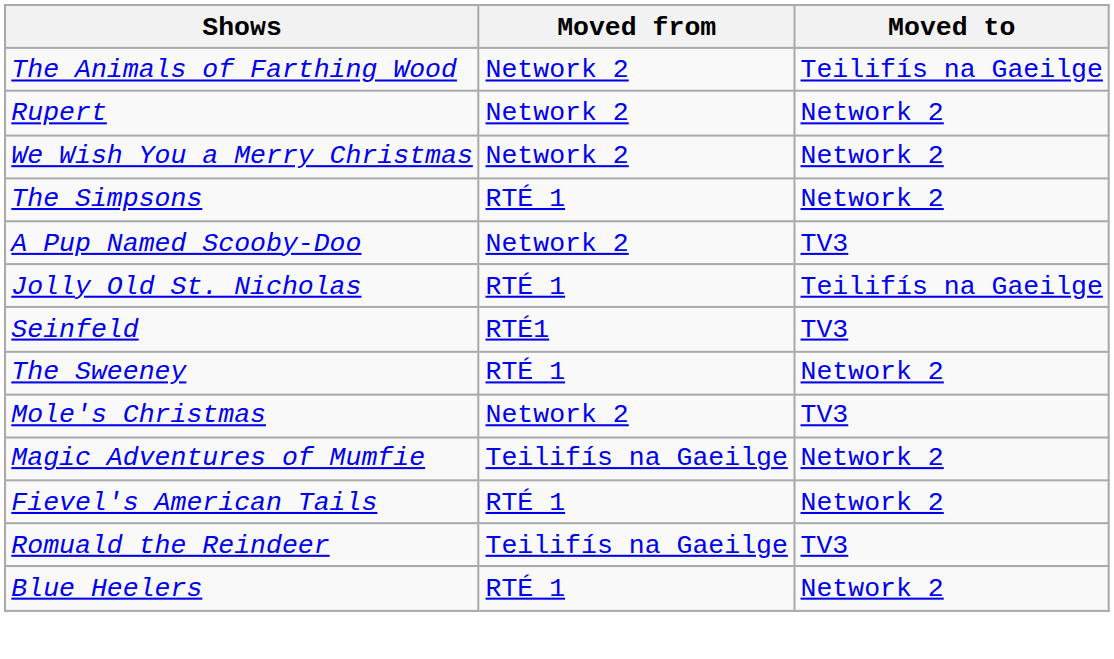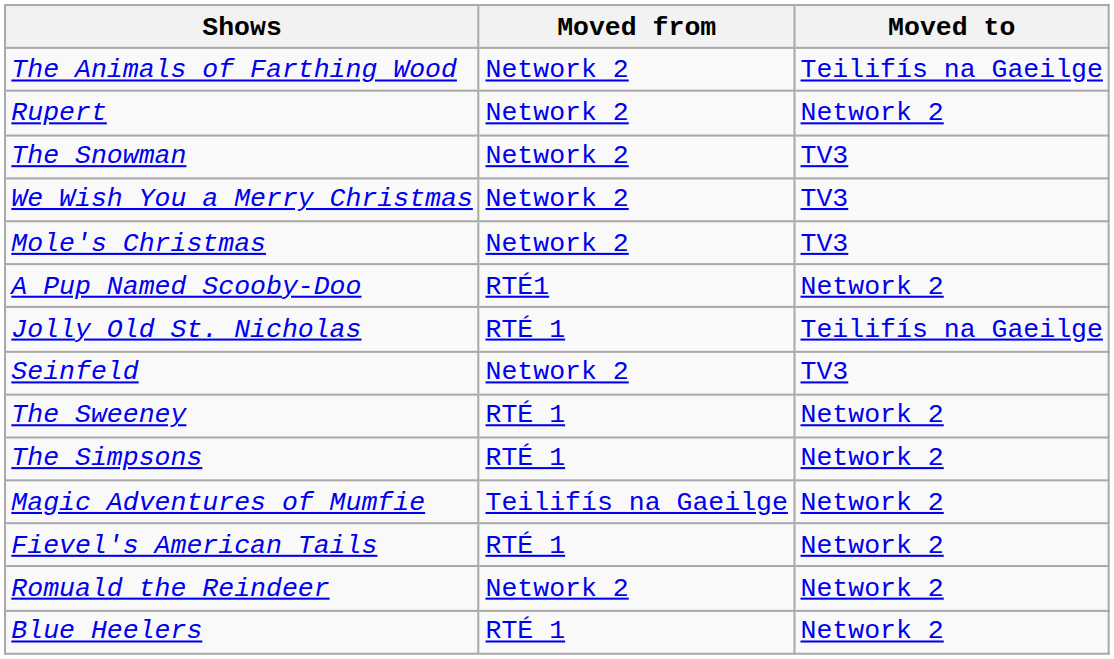+ row: The Snowman | Network 2 | TV3
We Wish You a Merry Christmas | Moved to: Network 2 -> TV3
rows swapped: Mole's Christmas <-> The Simpsons
A Pup Named Scooby-Doo | Moved from: Network 2 -> RTÉ1
A Pup Named Scooby-Doo | Moved to: TV3 -> Network 2
Seinfeld | Moved from: RTÉ1 -> Network 2
Romuald the Reindeer | Moved from: Teilifís na Gaeilge -> Network 2
Romuald the Reindeer | Moved to: TV3 -> Network 2
